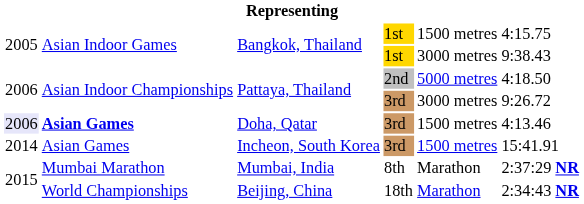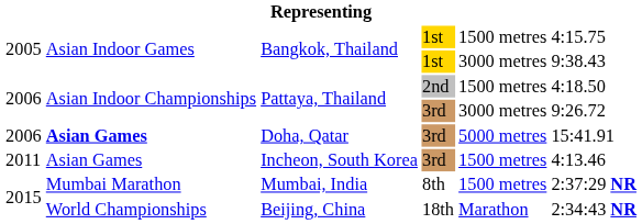Pattaya, Thailand / 2nd | column 5: 5000 metres -> 1500 metres
Doha, Qatar | column 1: lavender background -> no background
Doha, Qatar | column 5: 1500 metres -> 5000 metres
Doha, Qatar | column 6: 4:13.46 -> 15:41.91
Incheon, South Korea | column 1: 2014 -> 2011
Incheon, South Korea | column 6: 15:41.91 -> 4:13.46
Mumbai, India | column 5: Marathon -> 1500 metres
